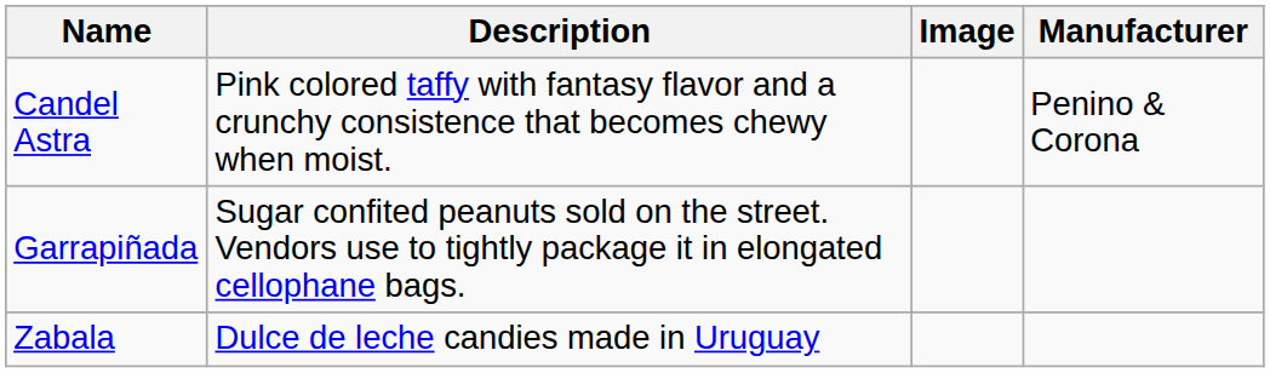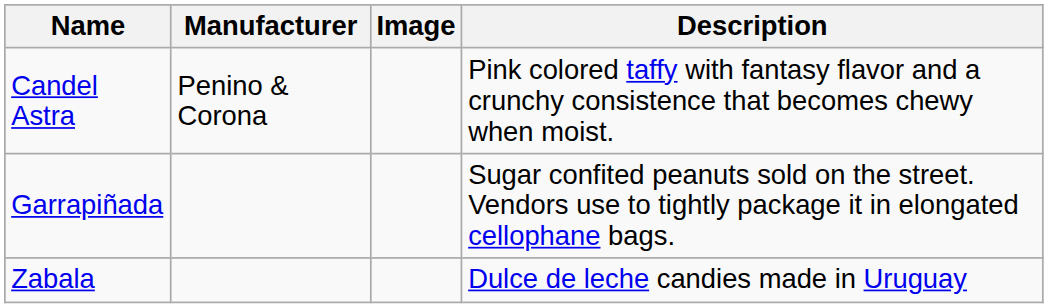columns swapped: Manufacturer <-> Description
